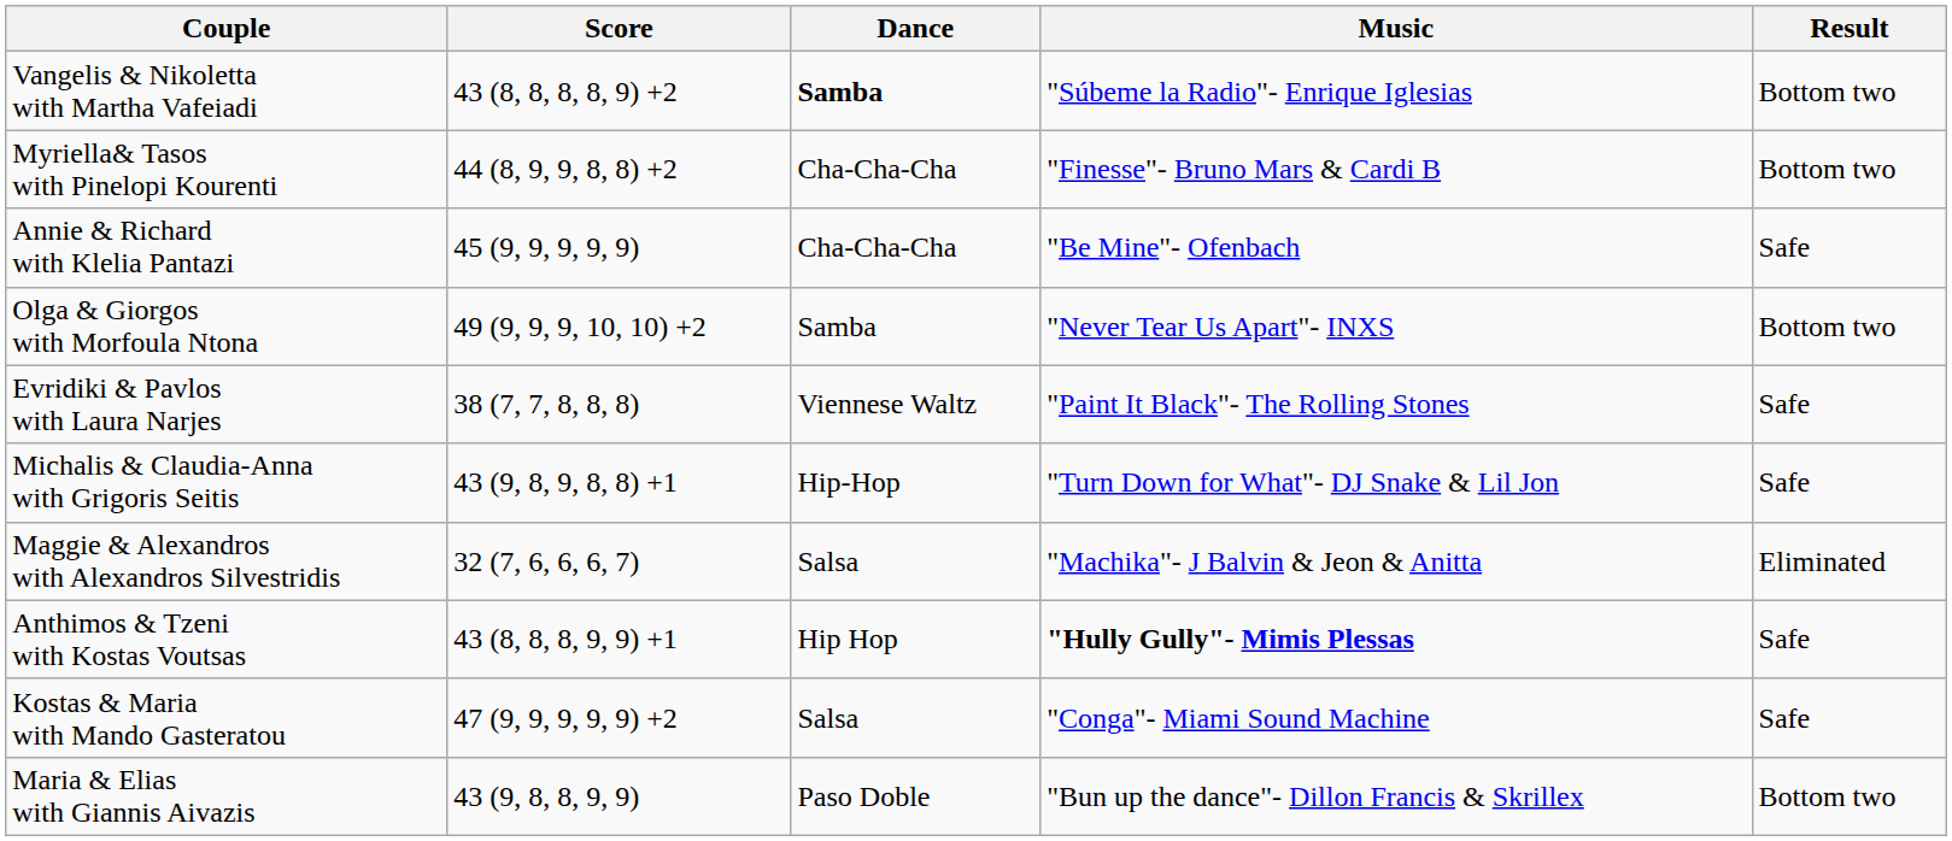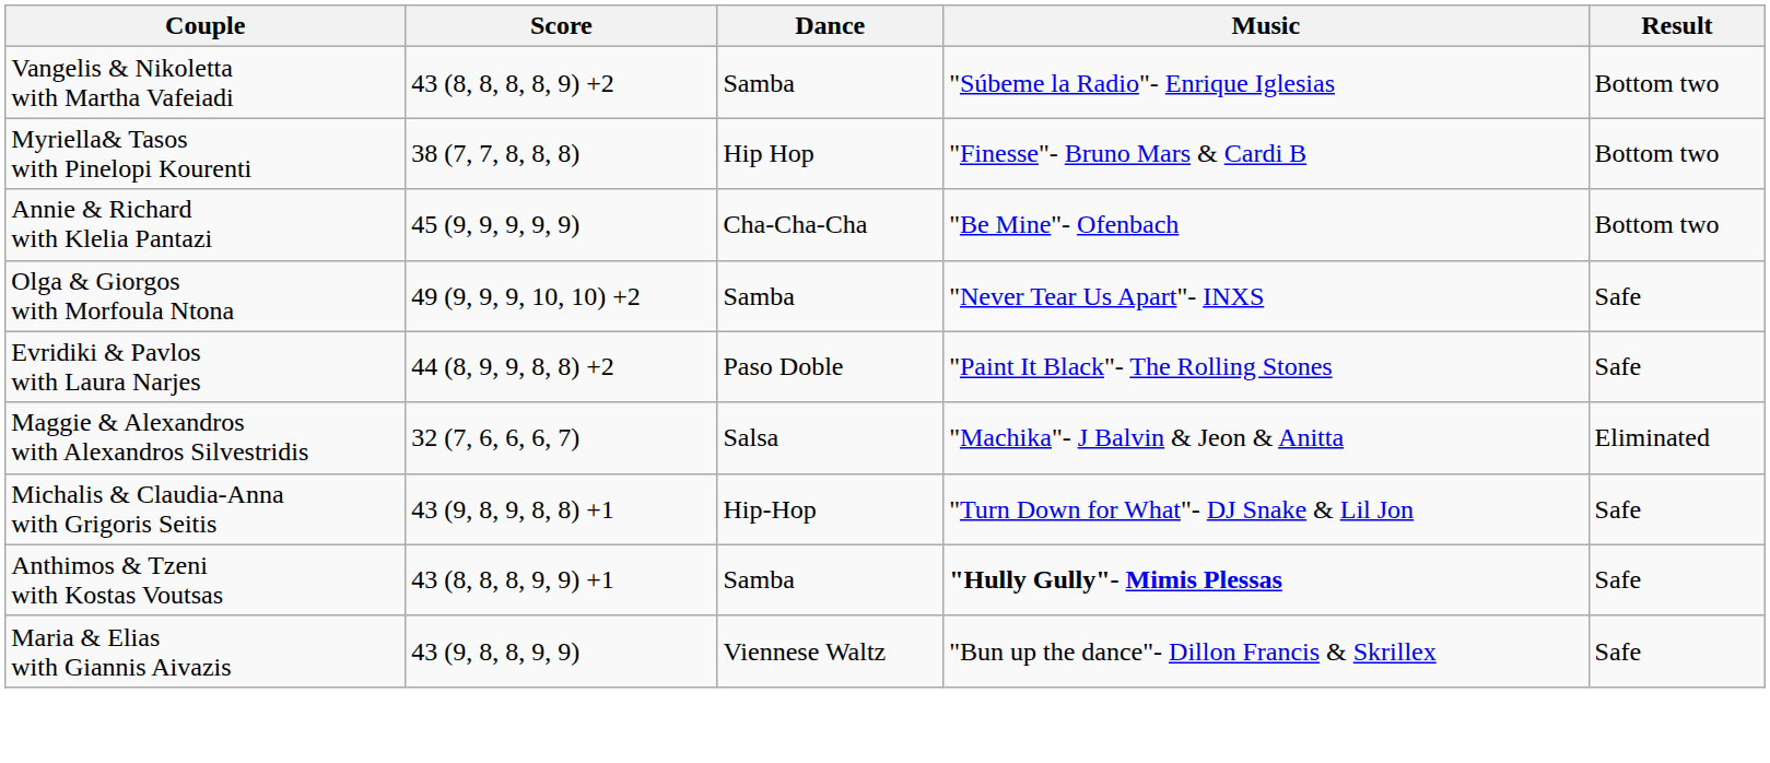Vangelis & Nikoletta with Martha Vafeiadi | Dance: bold -> normal
Myriella& Tasos with Pinelopi Kourenti | Score: 44 (8, 9, 9, 8, 8) +2 -> 38 (7, 7, 8, 8, 8)
Myriella& Tasos with Pinelopi Kourenti | Dance: Cha-Cha-Cha -> Hip Hop
Annie & Richard with Klelia Pantazi | Result: Safe -> Bottom two
Olga & Giorgos with Morfoula Ntona | Result: Bottom two -> Safe
Evridiki & Pavlos with Laura Narjes | Score: 38 (7, 7, 8, 8, 8) -> 44 (8, 9, 9, 8, 8) +2
Evridiki & Pavlos with Laura Narjes | Dance: Viennese Waltz -> Paso Doble
rows swapped: Maggie & Alexandros with Alexandros Silvestridis <-> Michalis & Claudia-Anna with Grigoris Seitis
Anthimos & Tzeni with Kostas Voutsas | Dance: Hip Hop -> Samba
- row: Kostas & Maria with Mando Gasteratou | 47 (9, 9, 9, 9, 9) +2 | Salsa | "Conga"- Miami Sound Machine | Safe
Maria & Elias with Giannis Aivazis | Dance: Paso Doble -> Viennese Waltz
Maria & Elias with Giannis Aivazis | Result: Bottom two -> Safe
